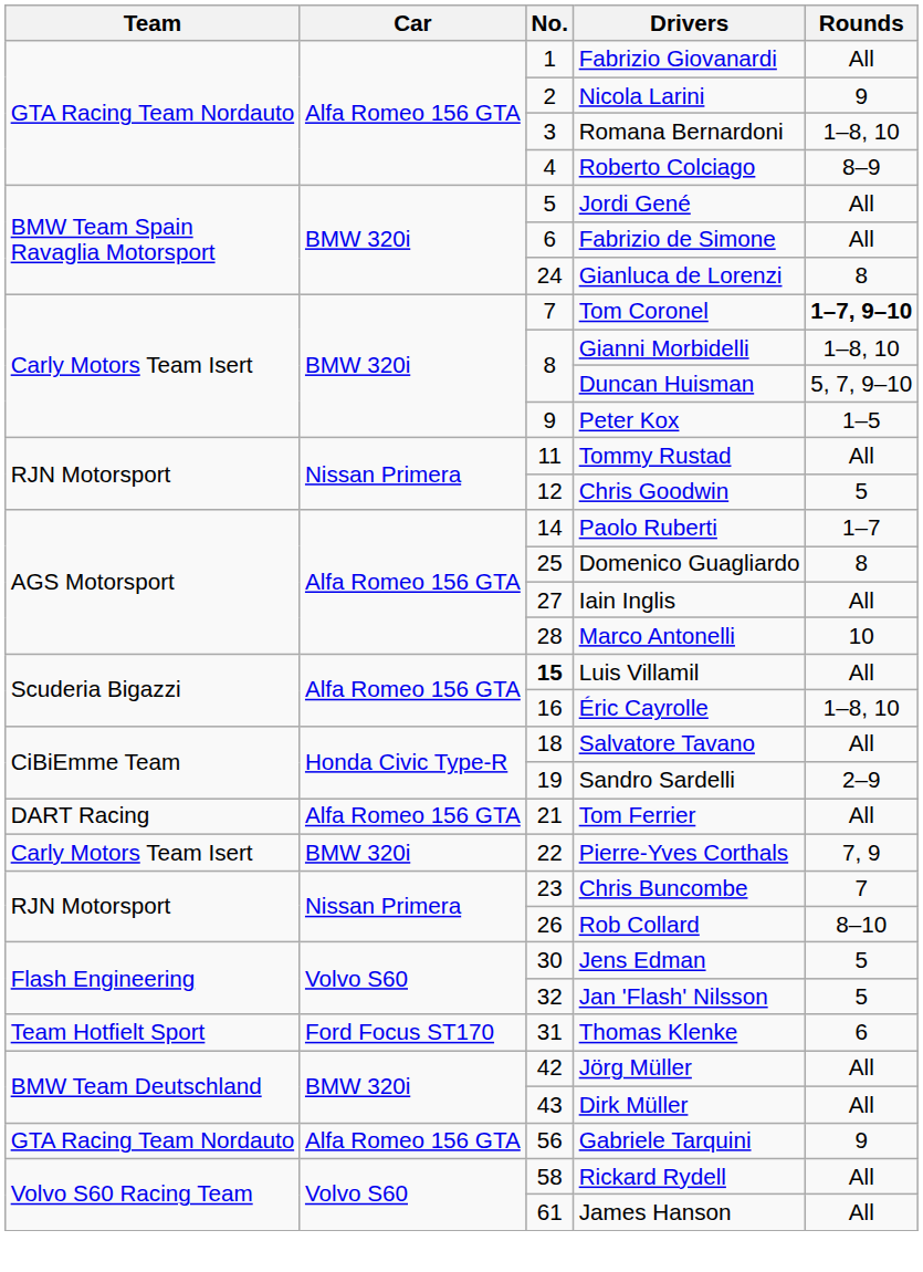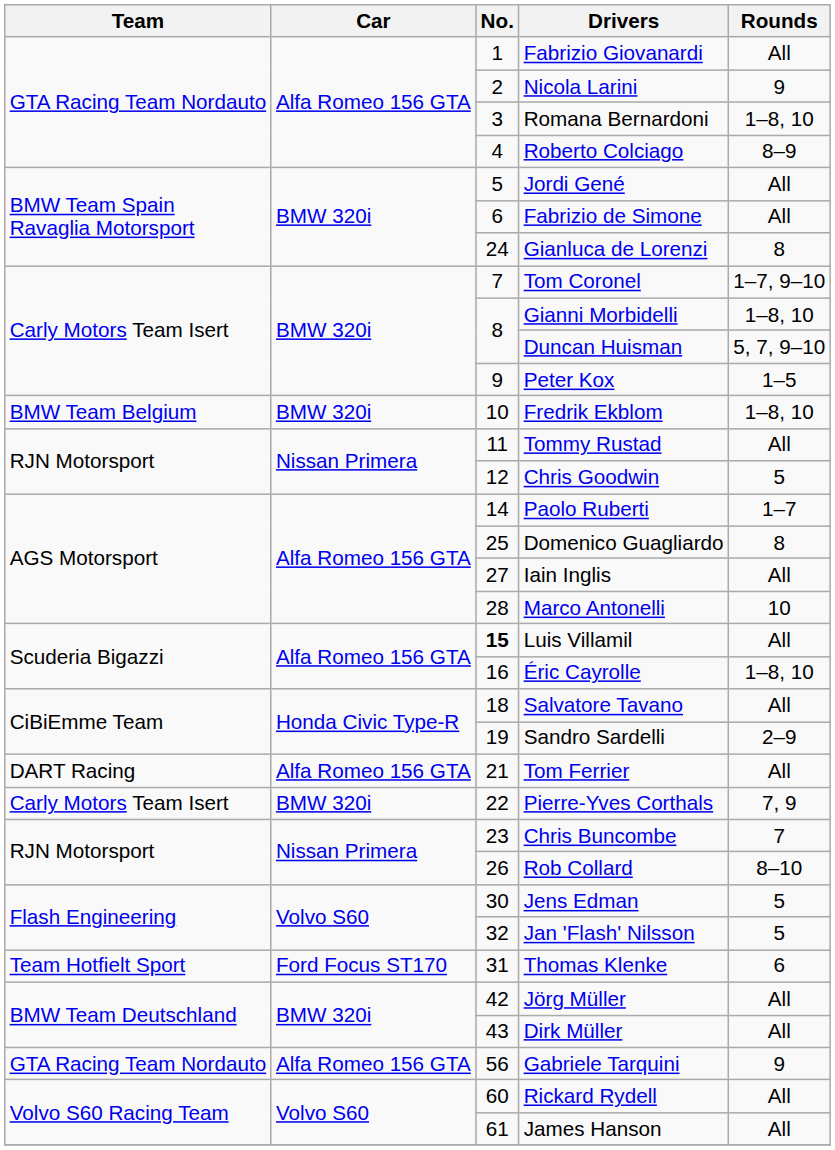Tom Coronel | Rounds: bold -> normal
+ row: BMW Team Belgium | BMW 320i | 10 | Fredrik Ekblom | 1–8, 10
Rickard Rydell | No.: 58 -> 60
